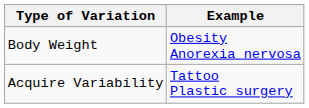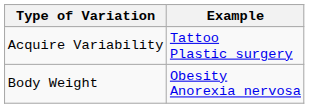rows swapped: Acquire Variability <-> Body Weight
